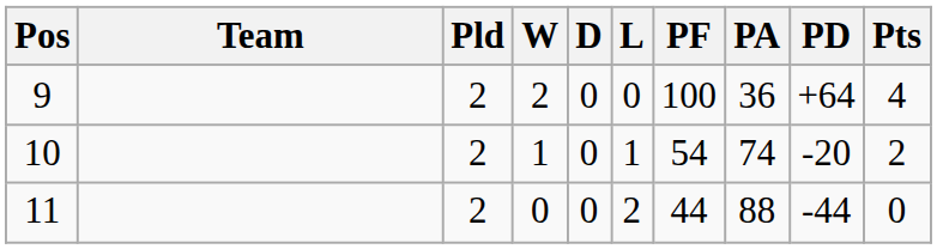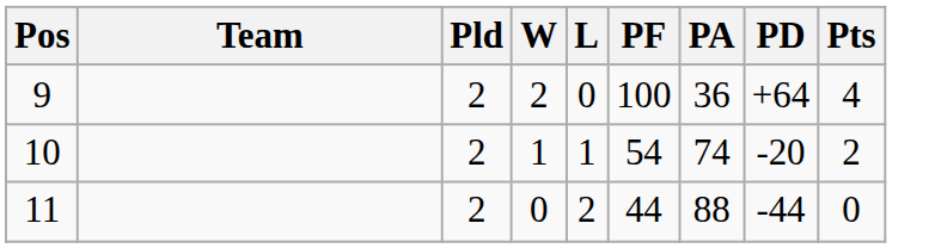- column: D | 0 | 0 | 0
